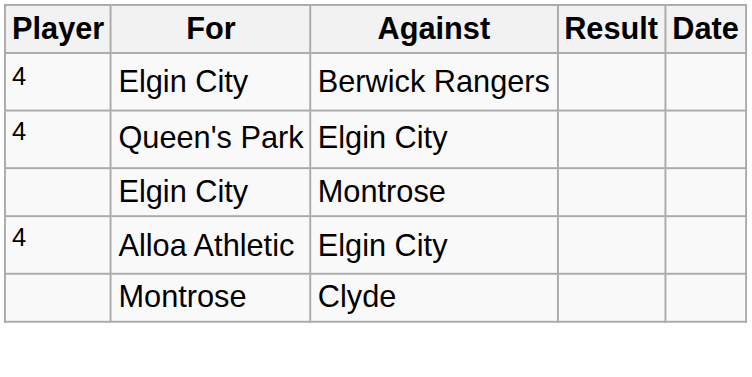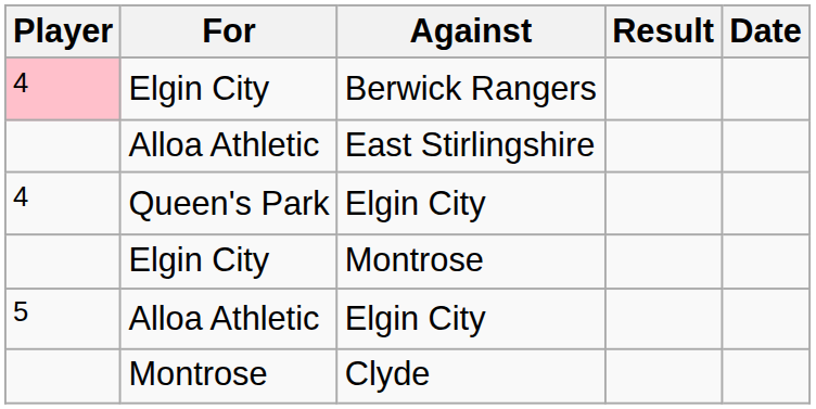Berwick Rangers | Player: no background -> pink background
+ row: Alloa Athletic | East Stirlingshire
Alloa Athletic / Elgin City | Player: 4 -> 5
